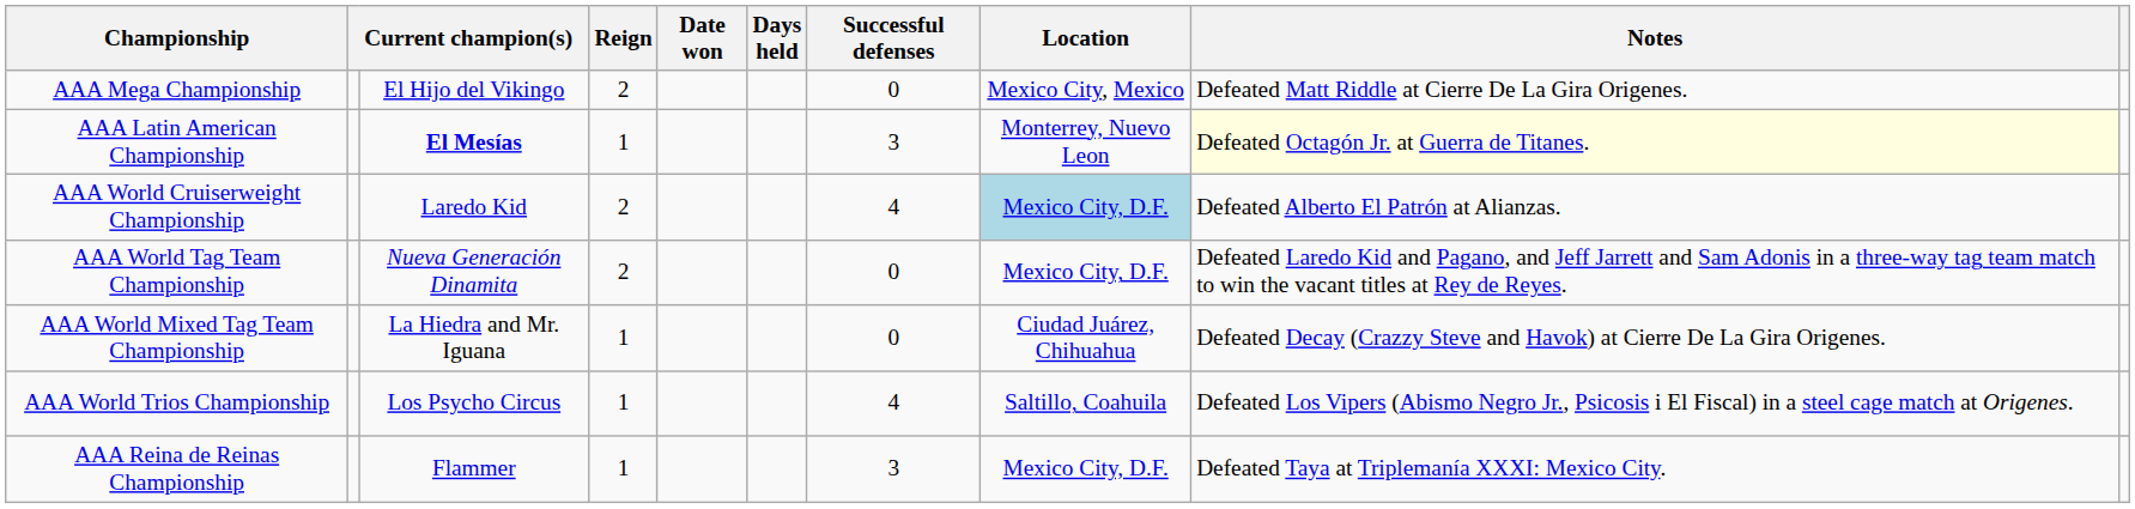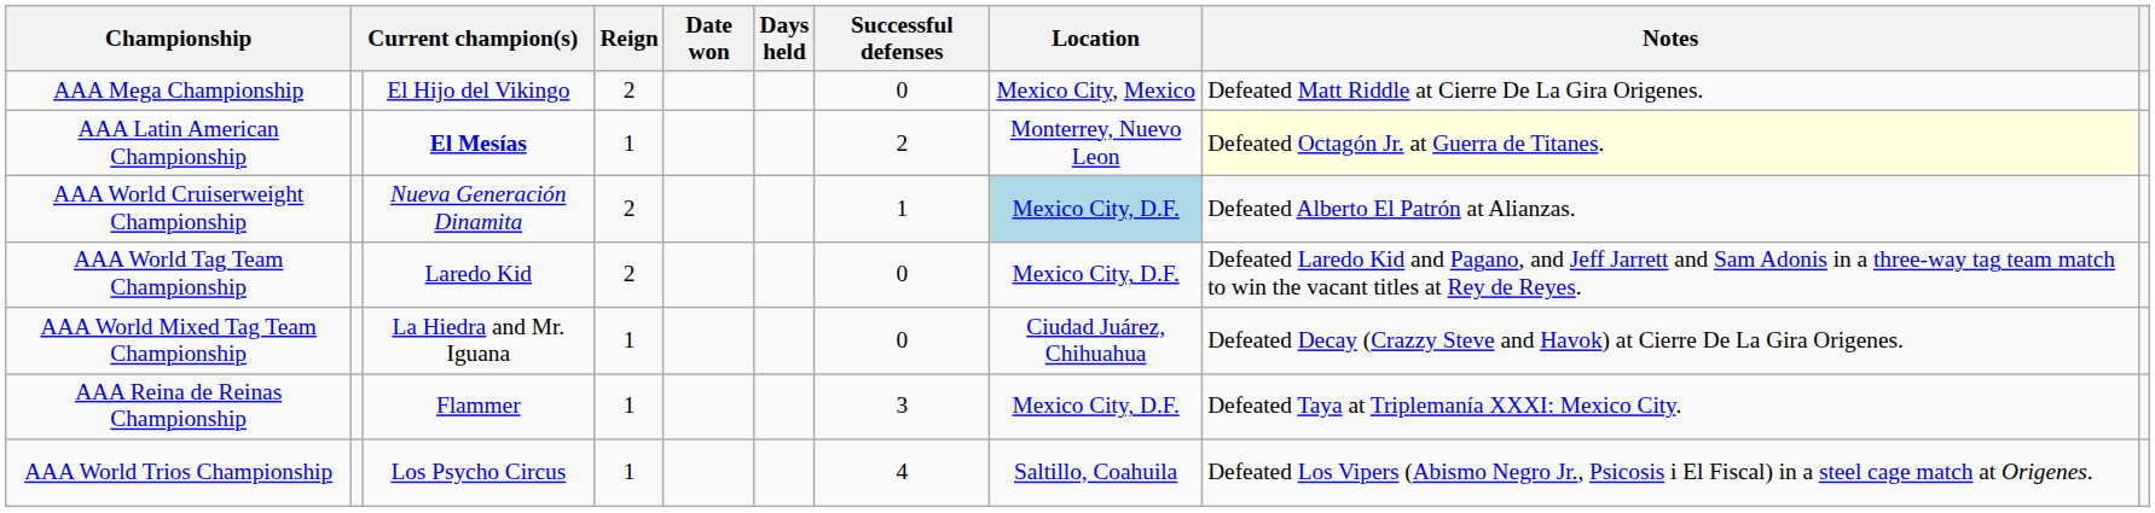AAA Latin American Championship | Successful defenses: 3 -> 2
AAA World Cruiserweight Championship | column 3: Laredo Kid -> Nueva Generación Dinamita
AAA World Cruiserweight Championship | Successful defenses: 4 -> 1
AAA World Tag Team Championship | column 3: Nueva Generación Dinamita -> Laredo Kid
rows swapped: AAA World Trios Championship <-> AAA Reina de Reinas Championship
